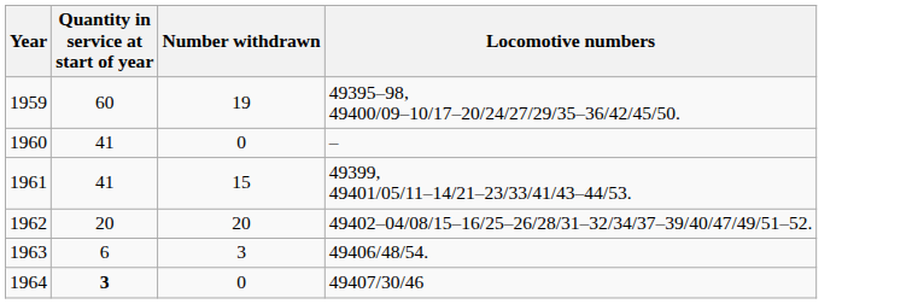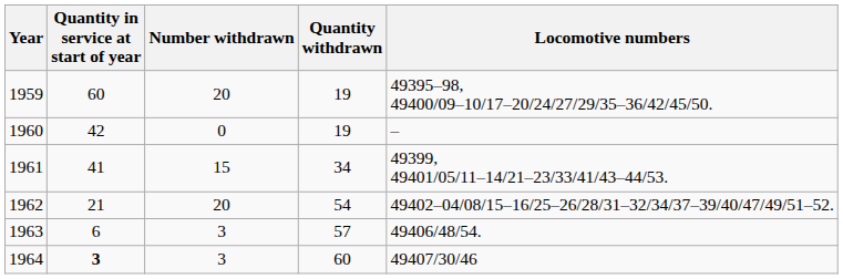+ column: Quantity withdrawn | 19 | 19 | 34 | 54 | 57 | 60
1959 | Number withdrawn: 19 -> 20
1960 | Quantity in service at start of year: 41 -> 42
1962 | Quantity in service at start of year: 20 -> 21
1964 | Number withdrawn: 0 -> 3
